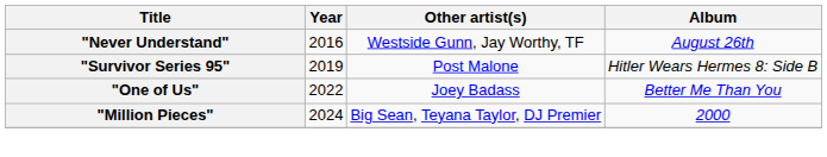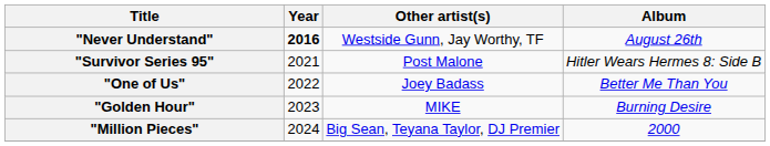"Never Understand" | Year: normal -> bold
"Survivor Series 95" | Year: 2019 -> 2021
+ row: "Golden Hour" | 2023 | MIKE | Burning Desire
